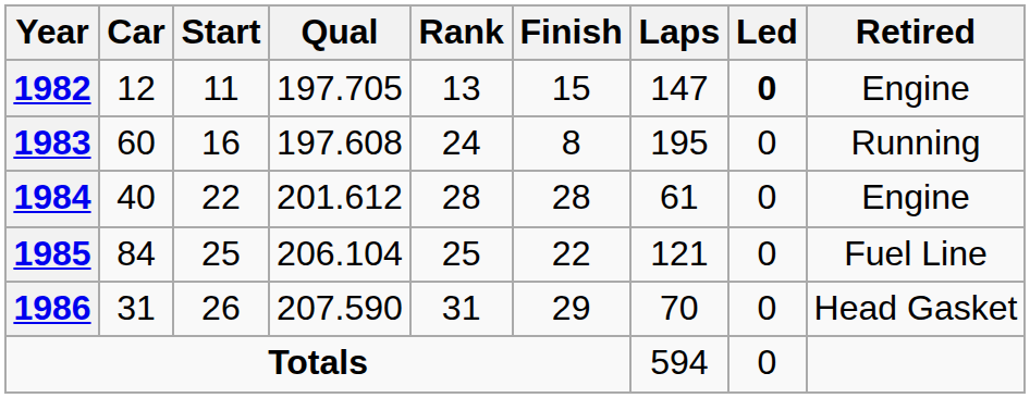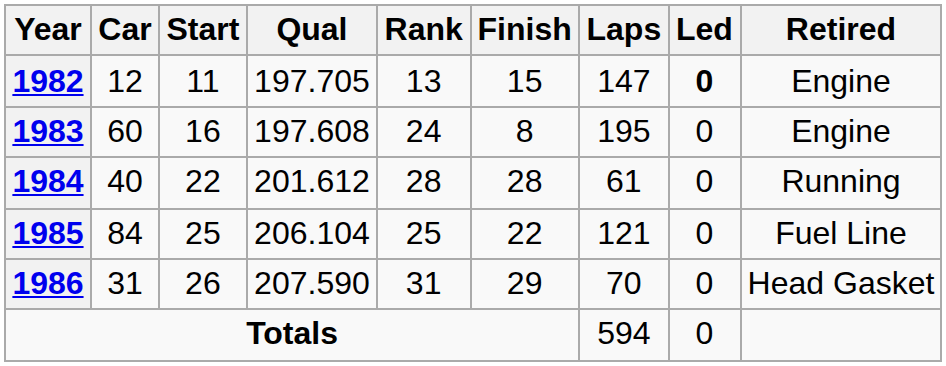1983 | Retired: Running -> Engine
1984 | Retired: Engine -> Running
